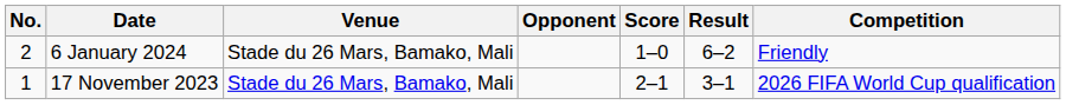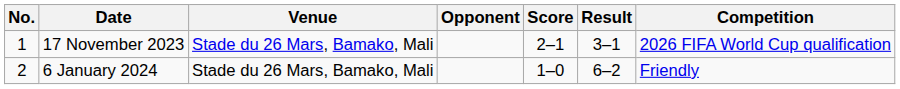rows swapped: 17 November 2023 <-> 6 January 2024
